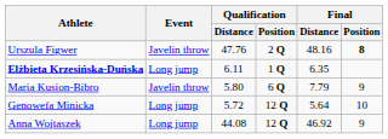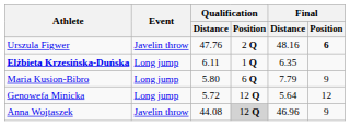Urszula Figwer | Final / Position: 8 -> 6
Maria Kusion-Bibro | Event: Javelin throw -> Long jump
Genowefa Minicka | Final / Position: 10 -> 12
Anna Wojtaszek | Event: Long jump -> Javelin throw
Anna Wojtaszek | Qualification / Position: no background -> lightgrey background
Anna Wojtaszek | Final / Distance: 46.92 -> 46.96
